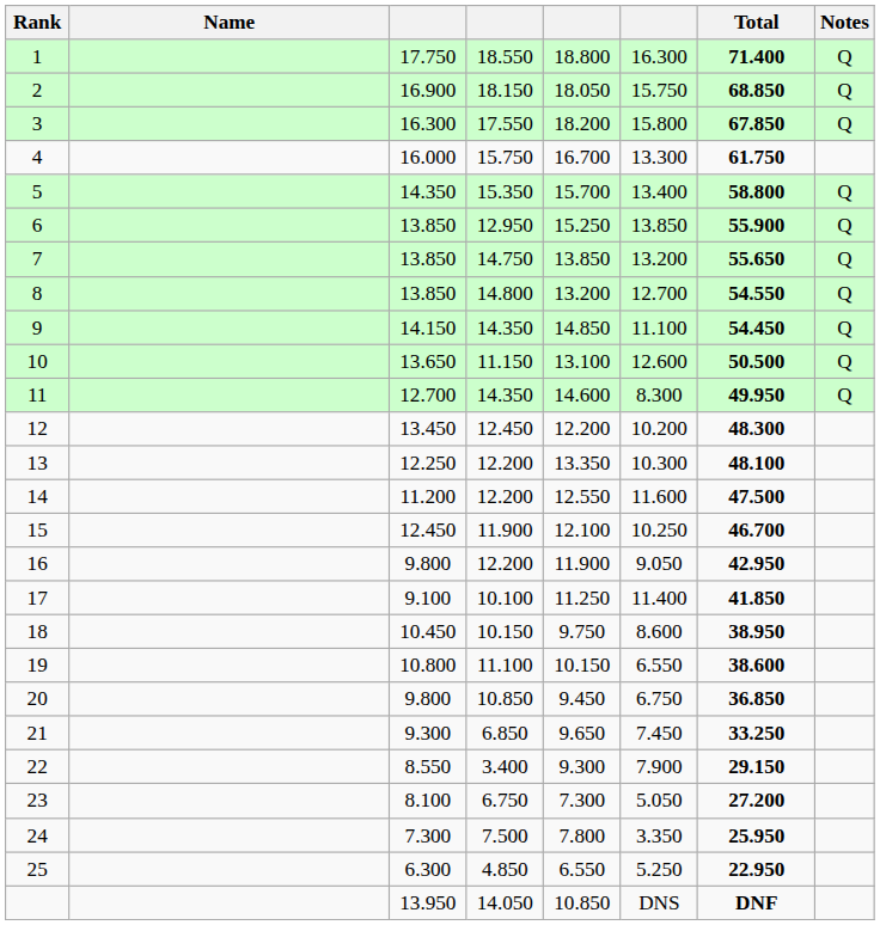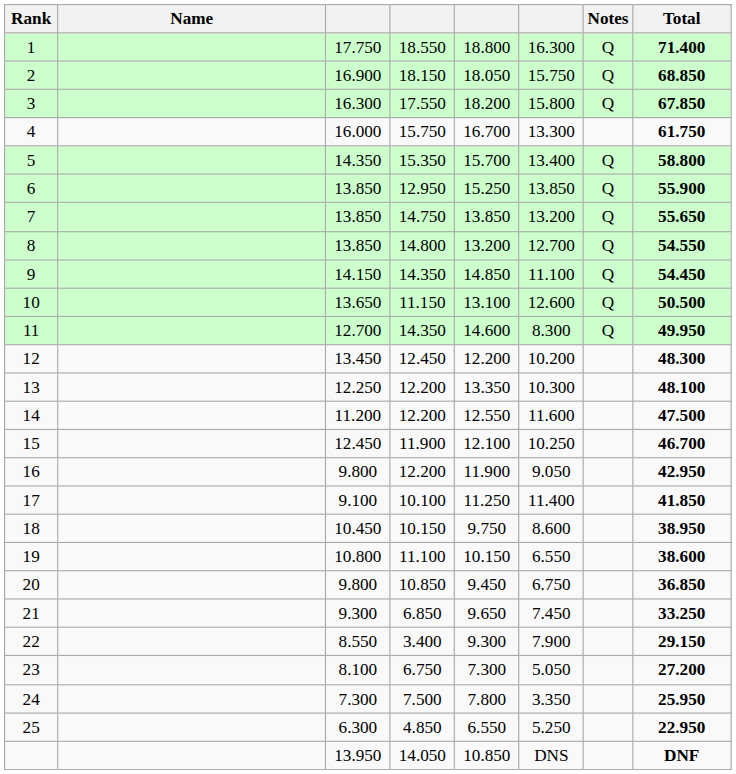columns swapped: Total <-> Notes
